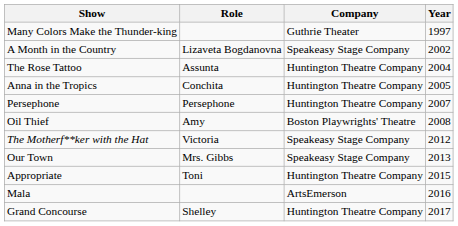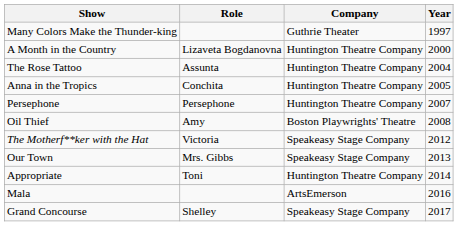A Month in the Country | Company: Speakeasy Stage Company -> Huntington Theatre Company
A Month in the Country | Year: 2002 -> 2000
Appropriate | Year: 2015 -> 2014
Grand Concourse | Company: Huntington Theatre Company -> Speakeasy Stage Company
